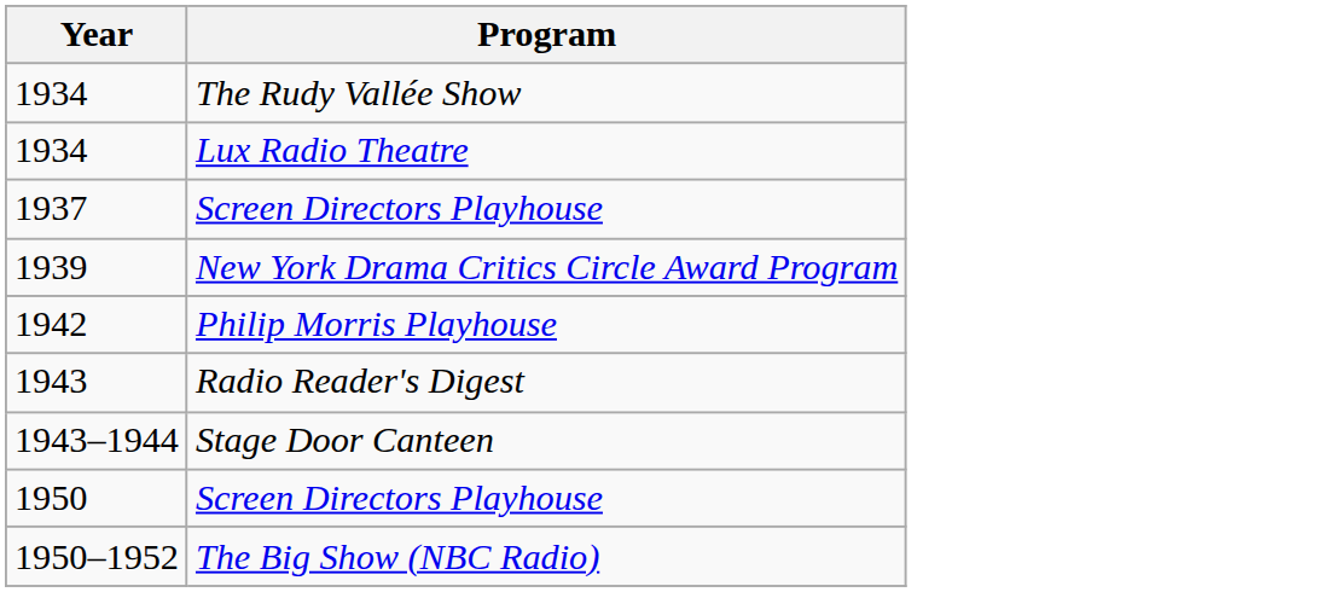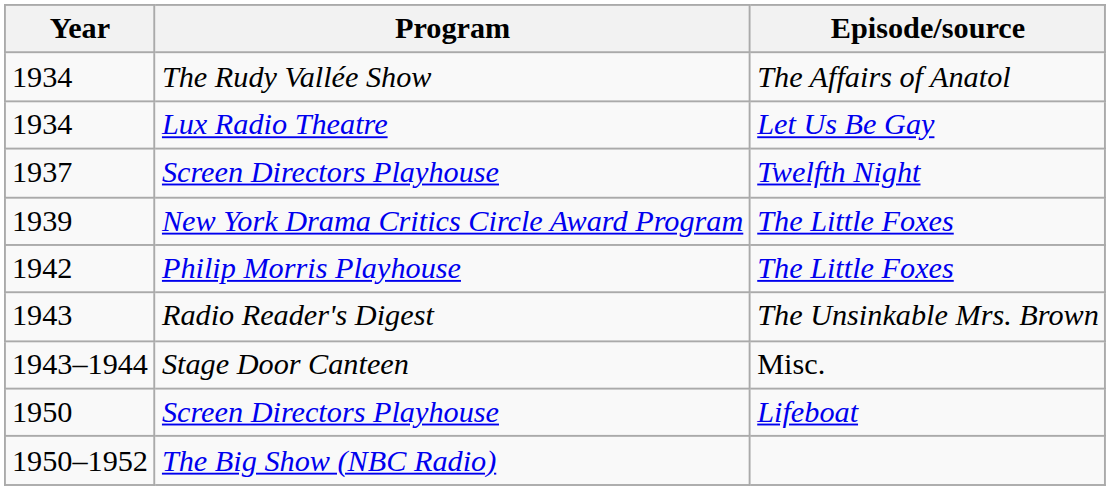+ column: Episode/source | The Affairs of Anatol | Let Us Be Gay | Twelfth Night | The Little Foxes | The Little Foxes | The Unsinkable Mrs. Brown | Misc. | Lifeboat
